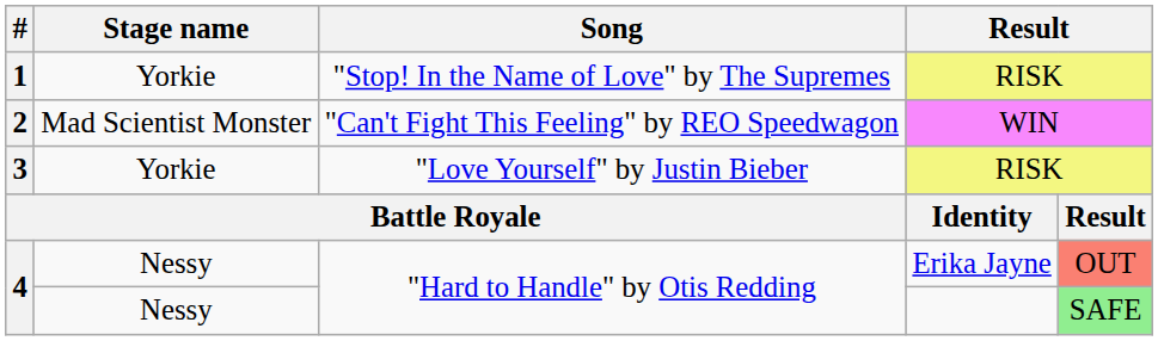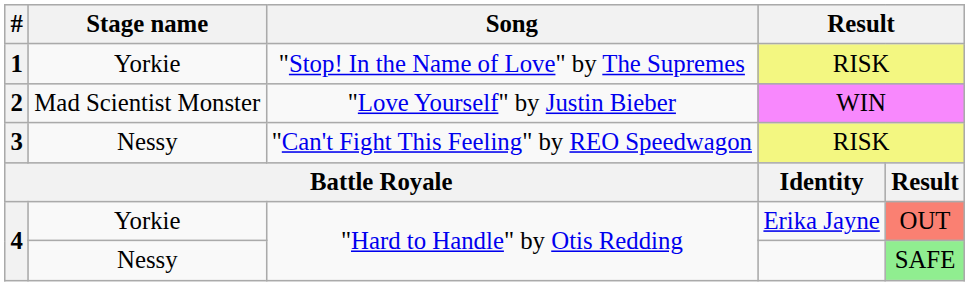2 | Song: "Can't Fight This Feeling" by REO Speedwagon -> "Love Yourself" by Justin Bieber
3 | Stage name: Yorkie -> Nessy
3 | Song: "Love Yourself" by Justin Bieber -> "Can't Fight This Feeling" by REO Speedwagon
4 / Erika Jayne | Stage name: Nessy -> Yorkie
